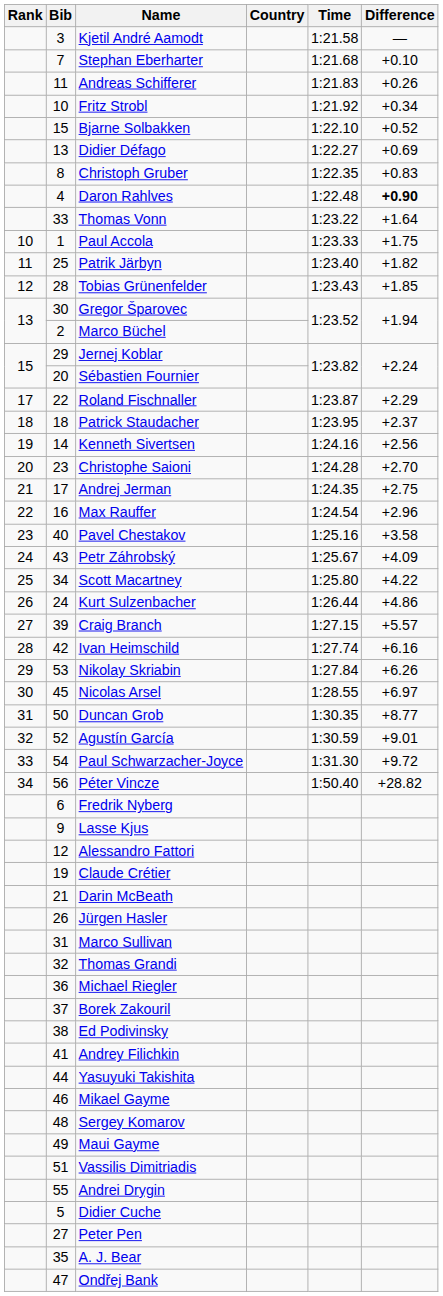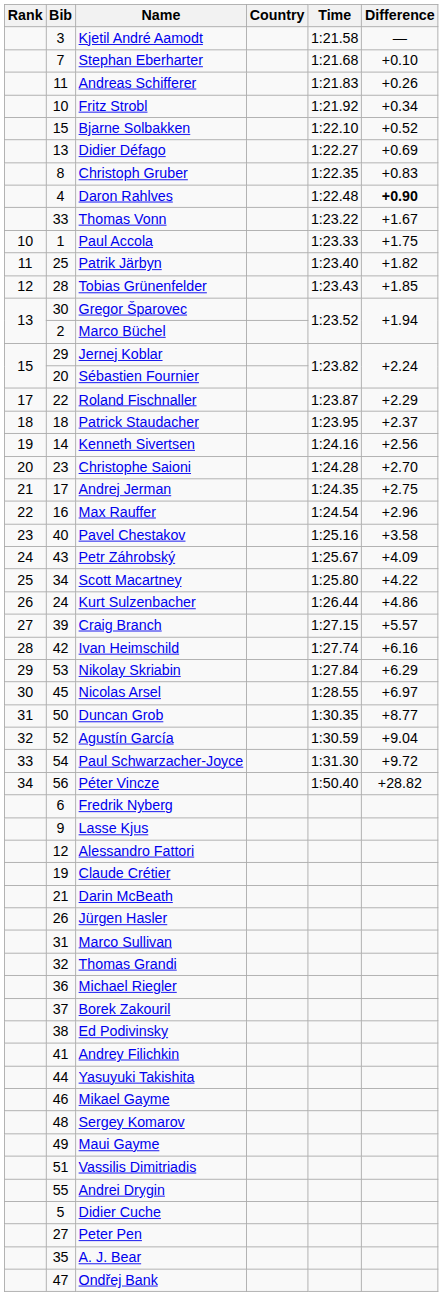Thomas Vonn | Difference: +1.64 -> +1.67
Nikolay Skriabin | Difference: +6.26 -> +6.29
Agustín García | Difference: +9.01 -> +9.04
